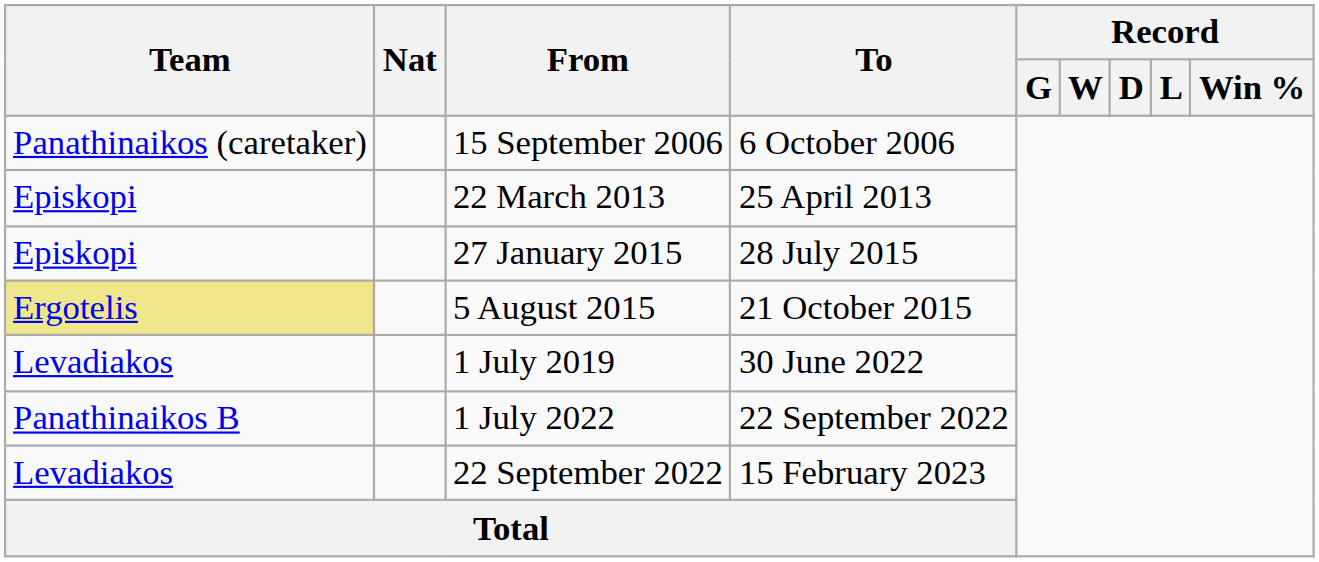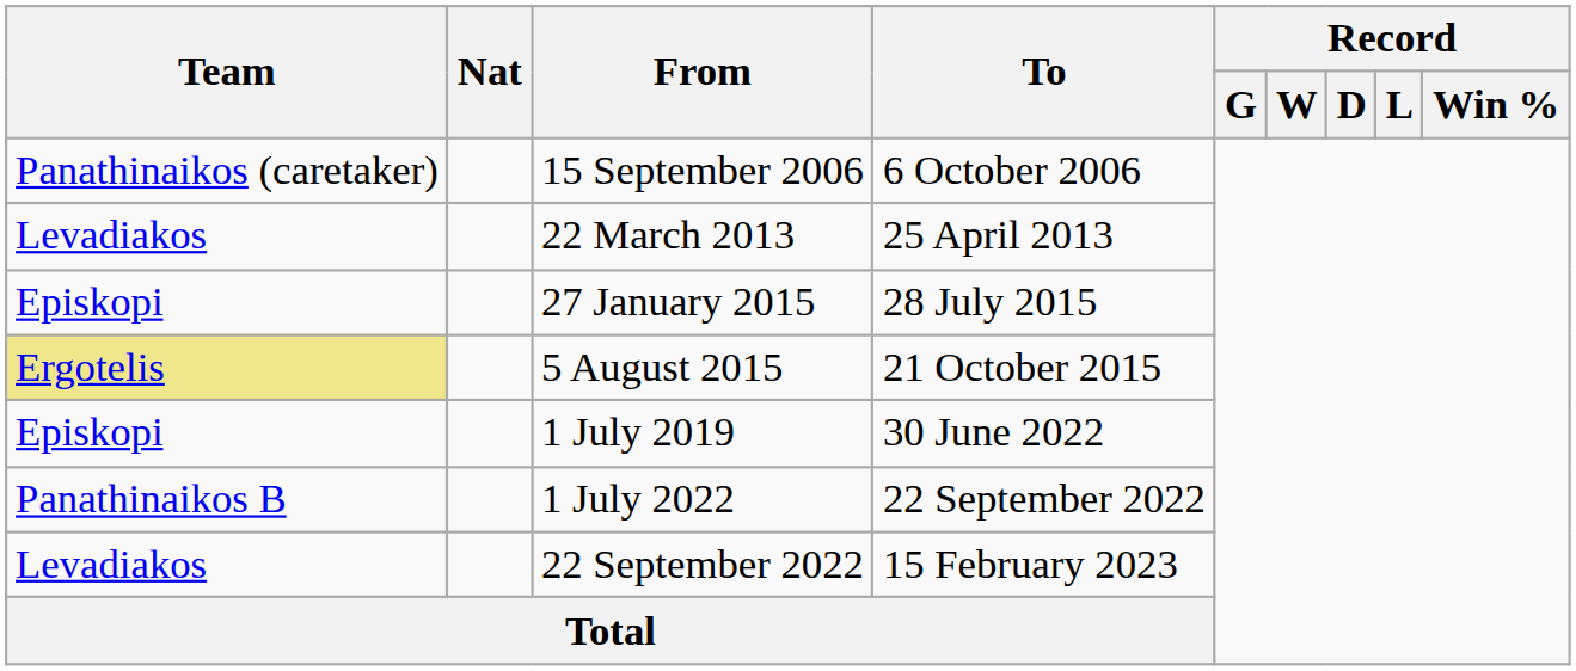22 March 2013 | Team: Episkopi -> Levadiakos
1 July 2019 | Team: Levadiakos -> Episkopi
